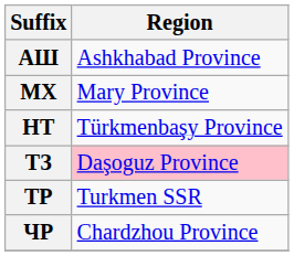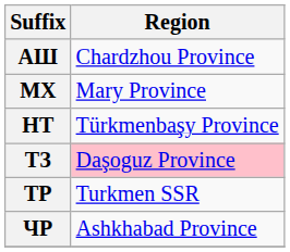АШ | Region: Ashkhabad Province -> Chardzhou Province
ЧР | Region: Chardzhou Province -> Ashkhabad Province
